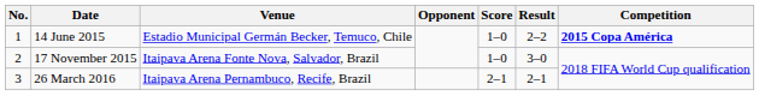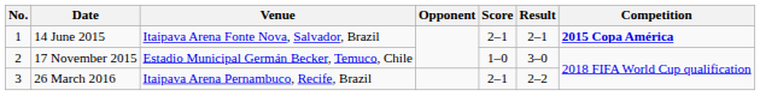14 June 2015 | Venue: Estadio Municipal Germán Becker, Temuco, Chile -> Itaipava Arena Fonte Nova, Salvador, Brazil
14 June 2015 | Score: 1–0 -> 2–1
14 June 2015 | Result: 2–2 -> 2–1
17 November 2015 | Venue: Itaipava Arena Fonte Nova, Salvador, Brazil -> Estadio Municipal Germán Becker, Temuco, Chile
26 March 2016 | Result: 2–1 -> 2–2
